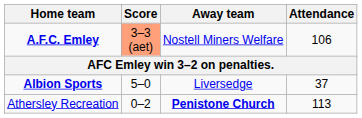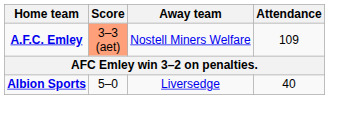A.F.C. Emley | Attendance: 106 -> 109
Albion Sports | Attendance: 37 -> 40
- row: Athersley Recreation | 0–2 | Penistone Church | 113
